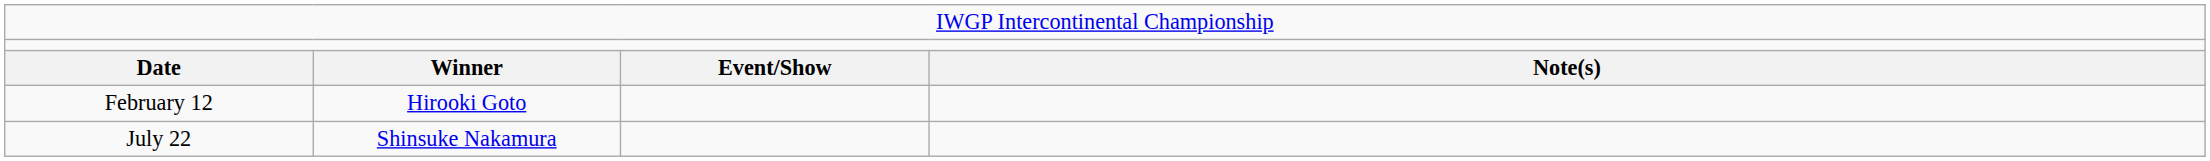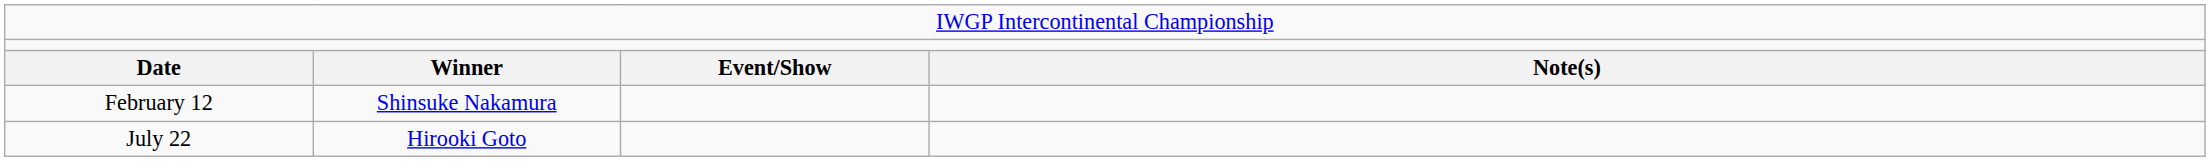February 12 | column 2: Hirooki Goto -> Shinsuke Nakamura
July 22 | column 2: Shinsuke Nakamura -> Hirooki Goto
